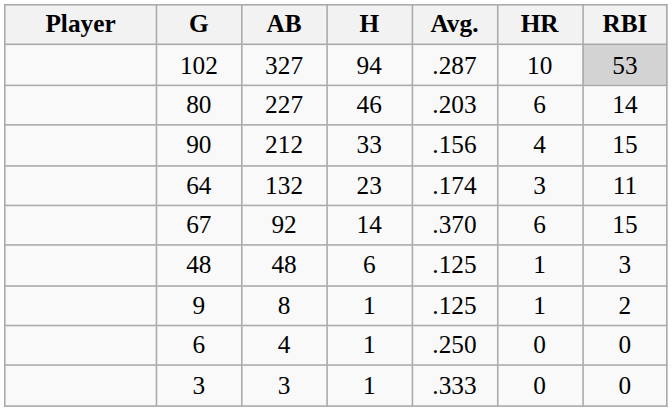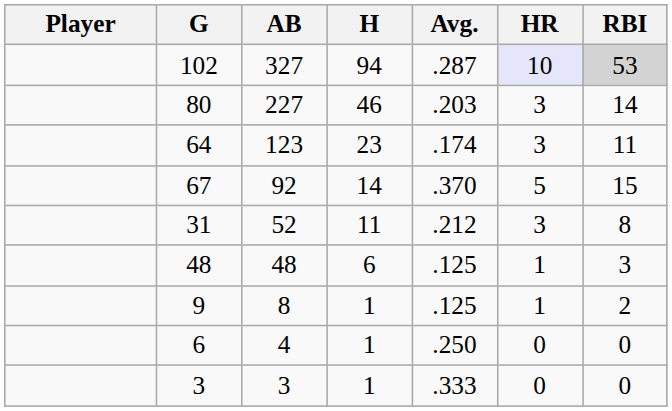102 | HR: no background -> lavender background
80 | HR: 6 -> 3
- row: 90 | 212 | 33 | .156 | 4 | 15
64 | AB: 132 -> 123
67 | HR: 6 -> 5
+ row: 31 | 52 | 11 | .212 | 3 | 8
